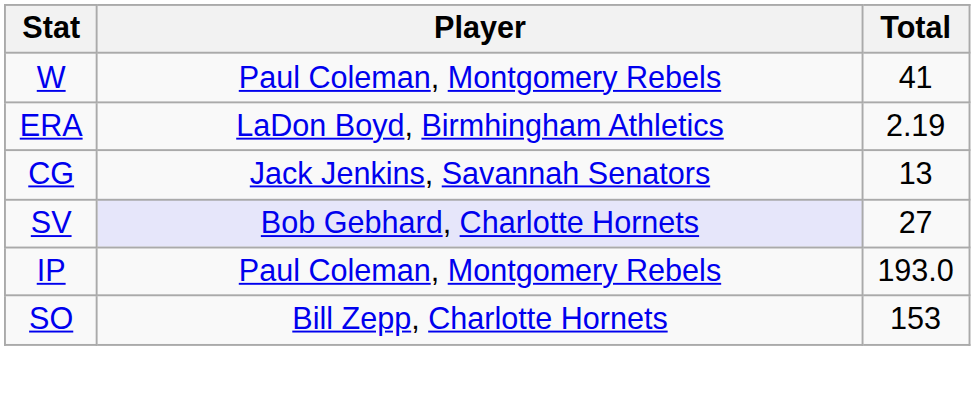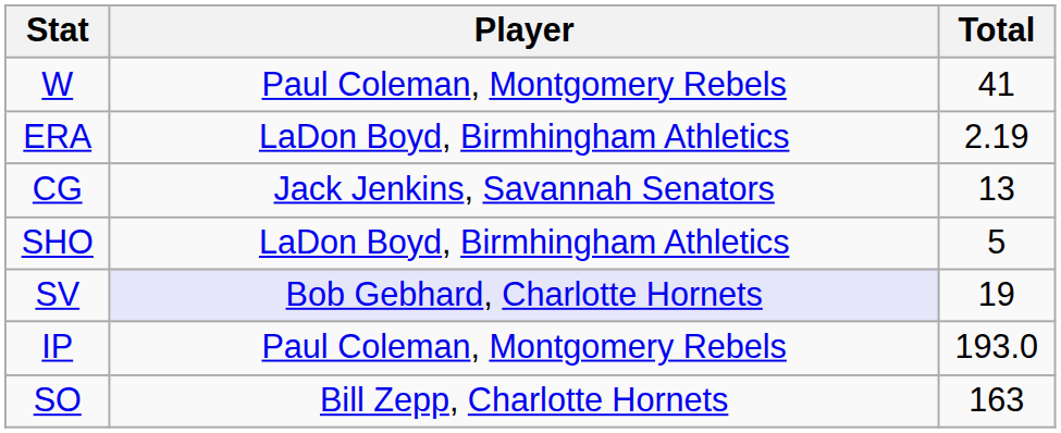+ row: SHO | LaDon Boyd, Birmhingham Athletics | 5
SV | Total: 27 -> 19
SO | Total: 153 -> 163
